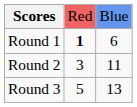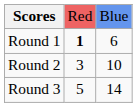Round 2 | column 3: 11 -> 10
Round 3 | column 3: 13 -> 14
